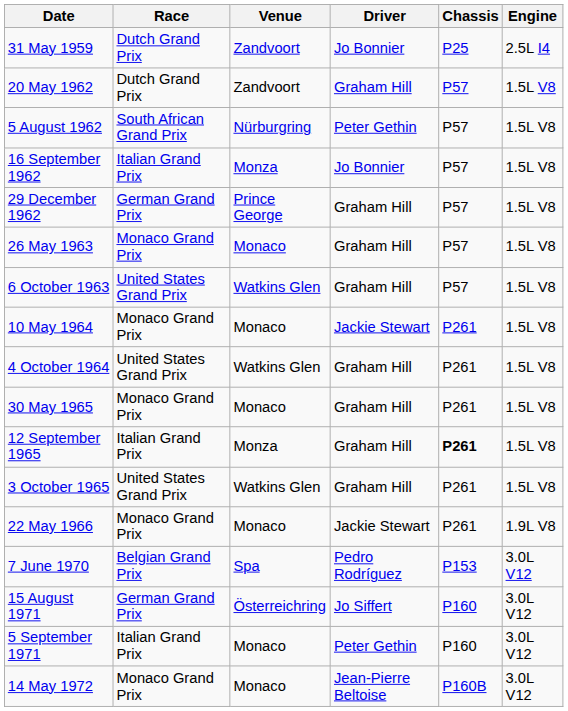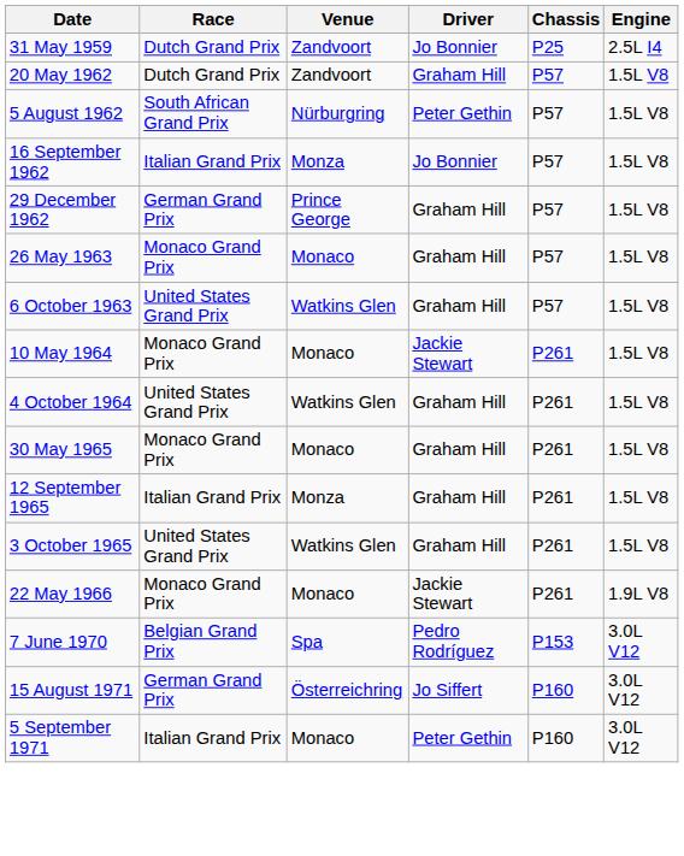12 September 1965 | Chassis: bold -> normal
- row: 14 May 1972 | Monaco Grand Prix | Monaco | Jean-Pierre Beltoise | P160B | 3.0L V12
